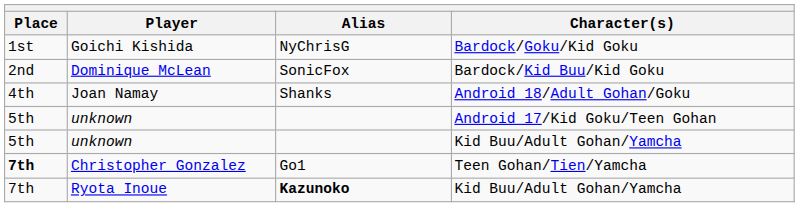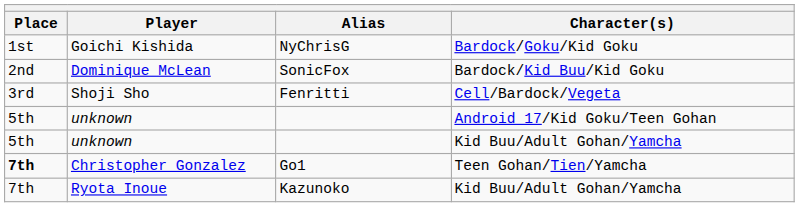+ row: 3rd | Shoji Sho | Fenritti | Cell/Bardock/Vegeta
- row: 4th | Joan Namay | Shanks | Android 18/Adult Gohan/Goku
Ryota Inoue | Alias: bold -> normal
